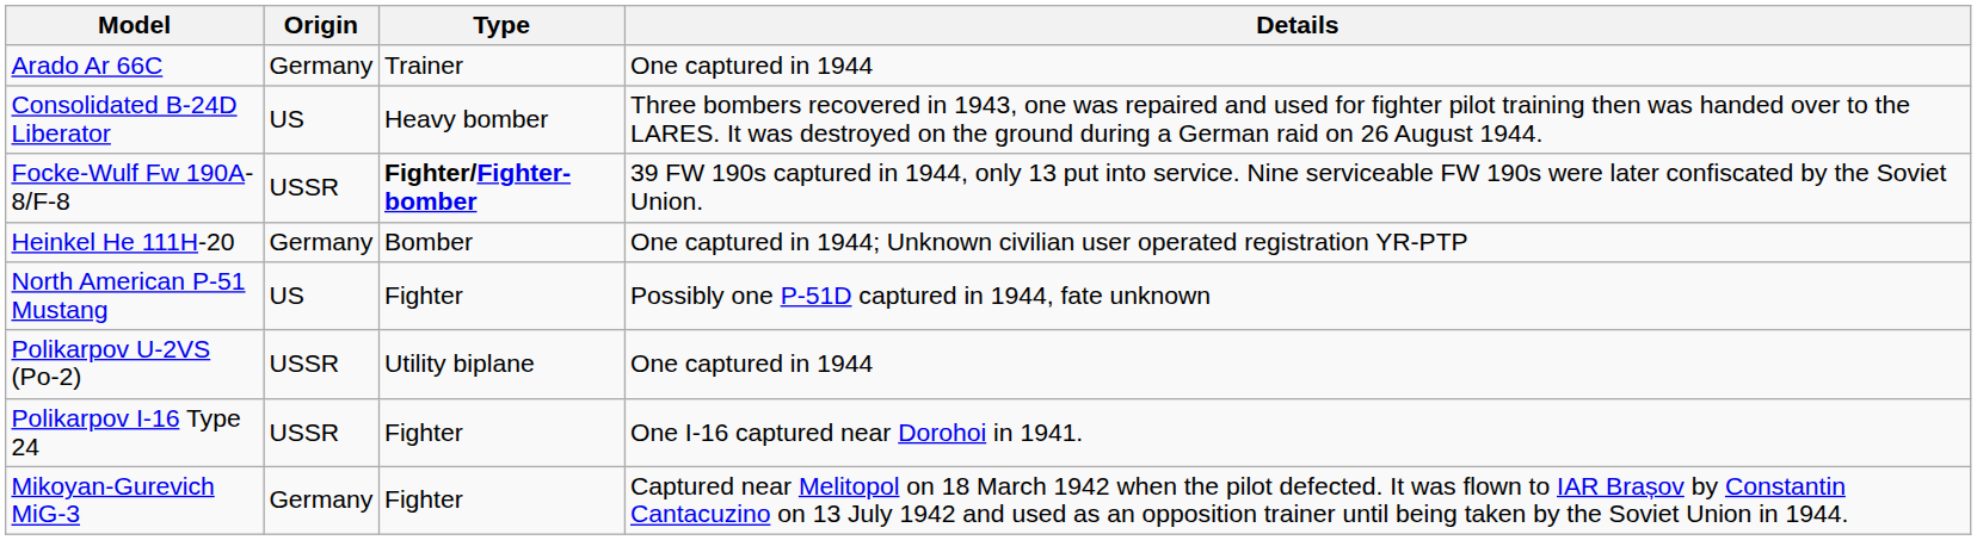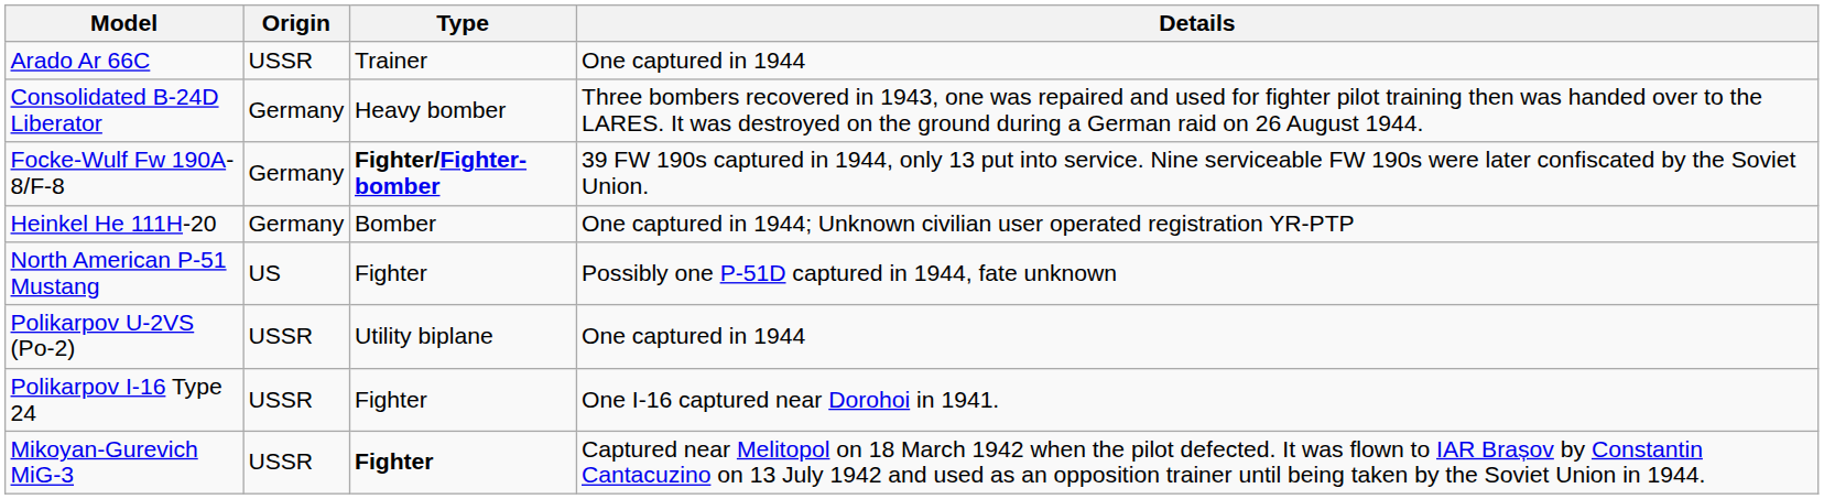Arado Ar 66C | Origin: Germany -> USSR
Consolidated B-24D Liberator | Origin: US -> Germany
Focke-Wulf Fw 190A-8/F-8 | Origin: USSR -> Germany
Mikoyan-Gurevich MiG-3 | Origin: Germany -> USSR
Mikoyan-Gurevich MiG-3 | Type: normal -> bold
